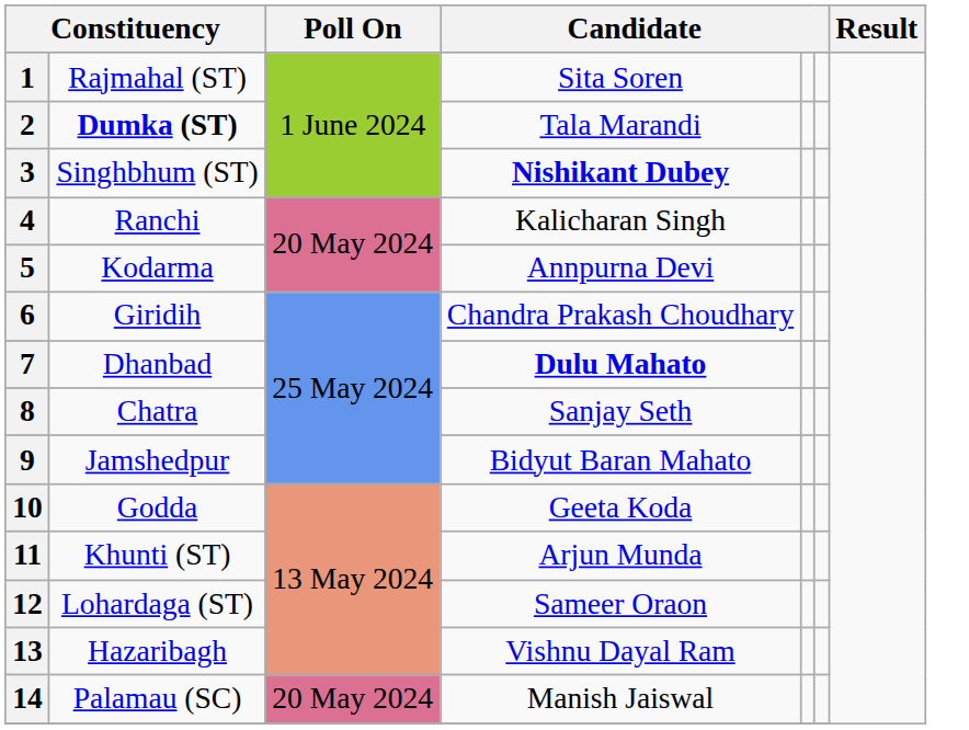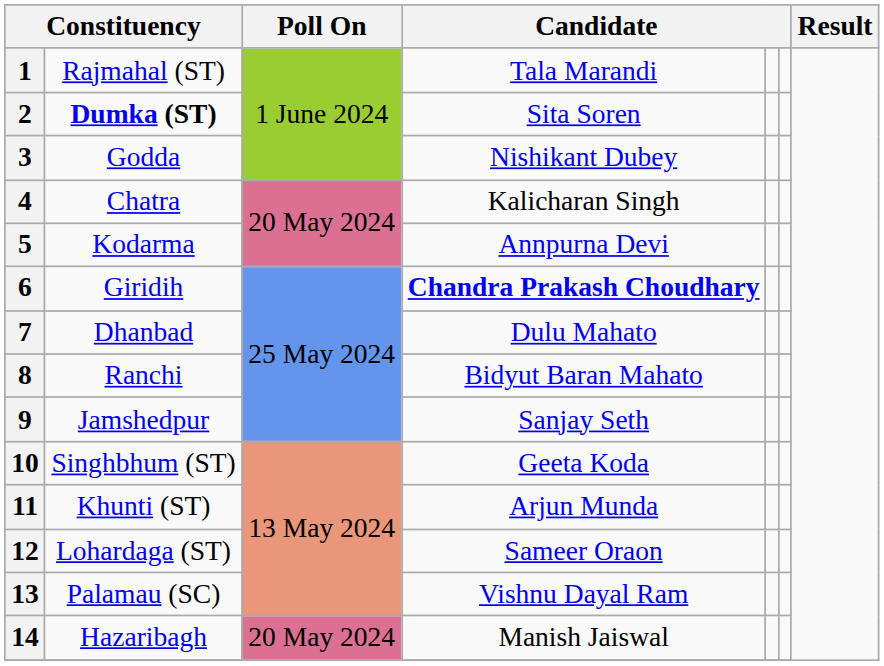1 | column 4: Sita Soren -> Tala Marandi
2 | column 4: Tala Marandi -> Sita Soren
3 | column 2: Singhbhum (ST) -> Godda
3 | column 4: bold -> normal
4 | column 2: Ranchi -> Chatra
6 | column 4: normal -> bold
7 | column 4: bold -> normal
8 | column 2: Chatra -> Ranchi
8 | column 4: Sanjay Seth -> Bidyut Baran Mahato
9 | column 4: Bidyut Baran Mahato -> Sanjay Seth
10 | column 2: Godda -> Singhbhum (ST)
13 | column 2: Hazaribagh -> Palamau (SC)
14 | column 2: Palamau (SC) -> Hazaribagh
